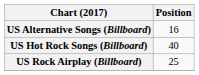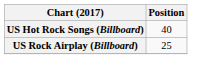- row: US Alternative Songs (Billboard) | 16
